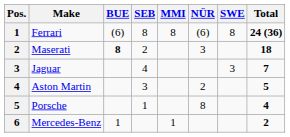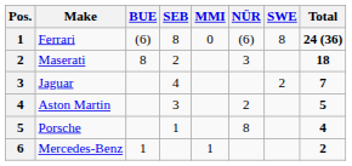Ferrari | MMI: 8 -> 0
Maserati | BUE: bold -> normal
Jaguar | SWE: 3 -> 2
